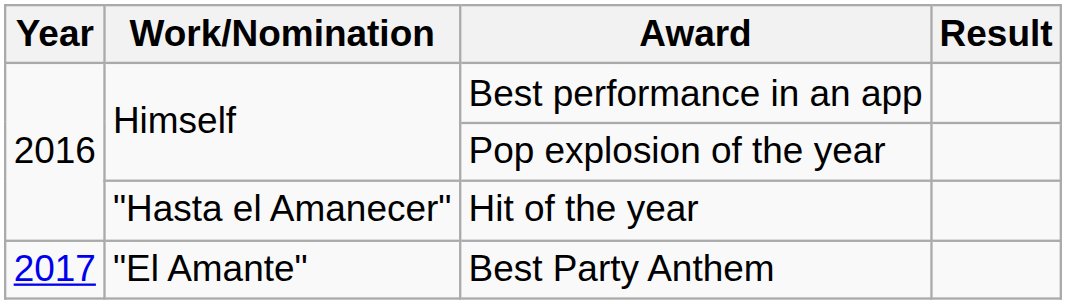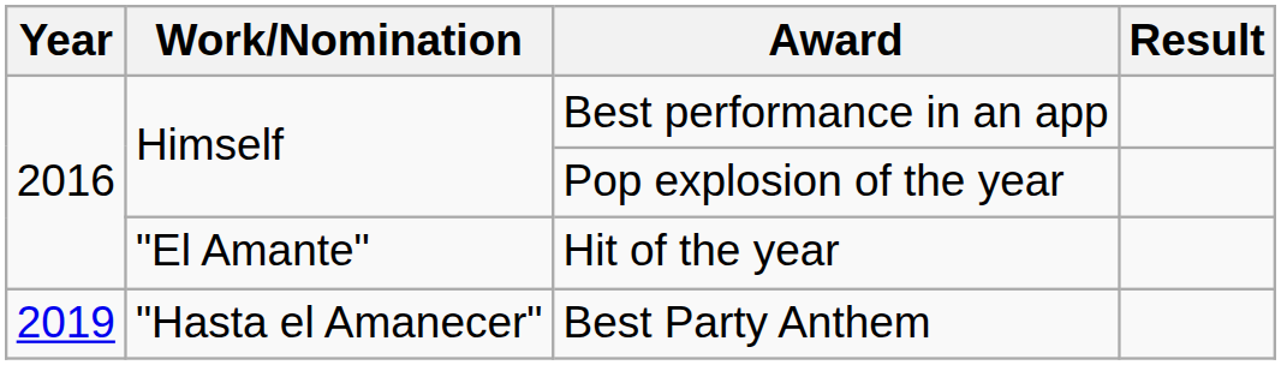Hit of the year | Work/Nomination: "Hasta el Amanecer" -> "El Amante"
Best Party Anthem | Year: 2017 -> 2019
Best Party Anthem | Work/Nomination: "El Amante" -> "Hasta el Amanecer"
